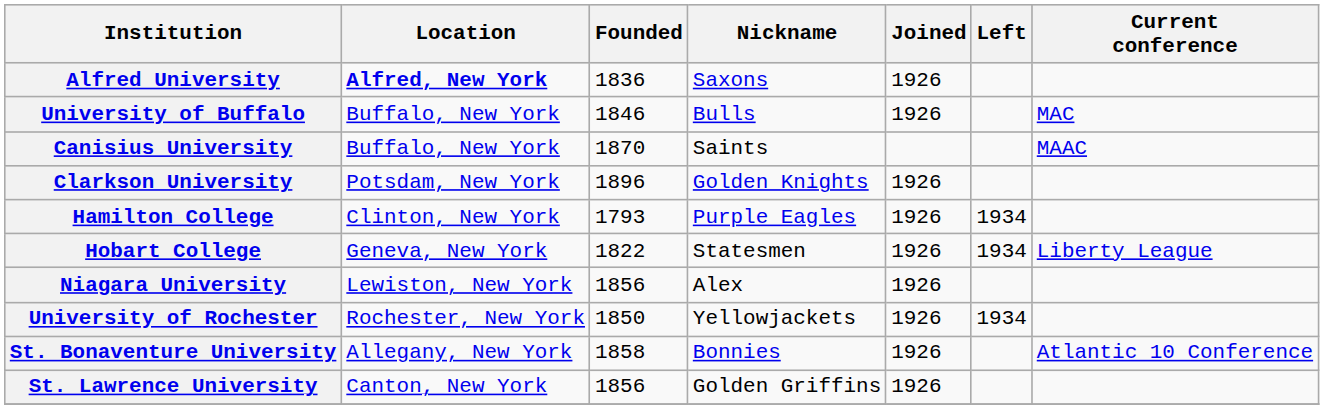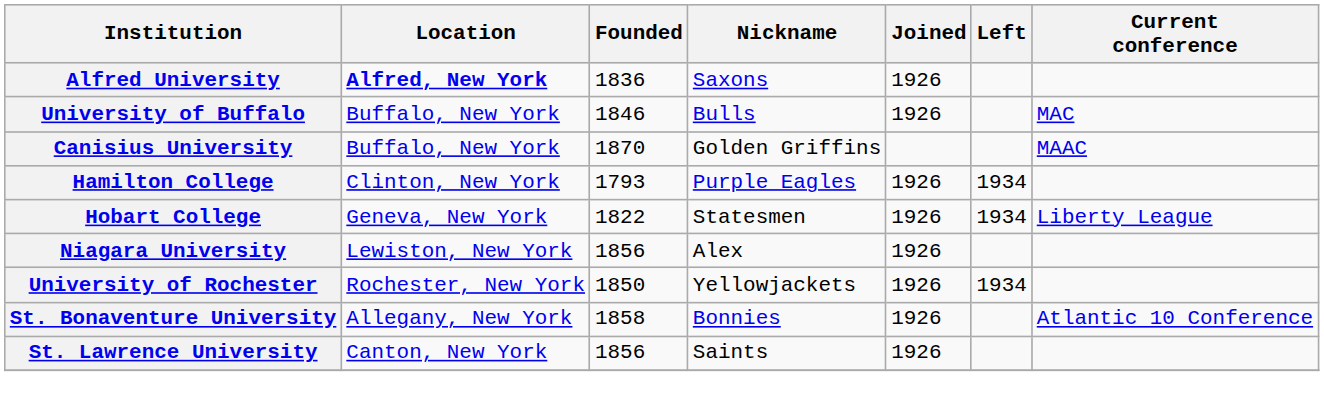Canisius University | Nickname: Saints -> Golden Griffins
- row: Clarkson University | Potsdam, New York | 1896 | Golden Knights | 1926
St. Lawrence University | Nickname: Golden Griffins -> Saints
